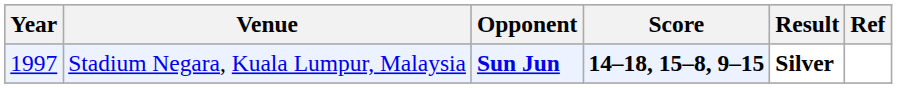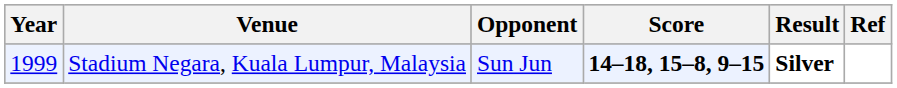Stadium Negara, Kuala Lumpur, Malaysia | Year: 1997 -> 1999
Stadium Negara, Kuala Lumpur, Malaysia | Opponent: bold -> normal
